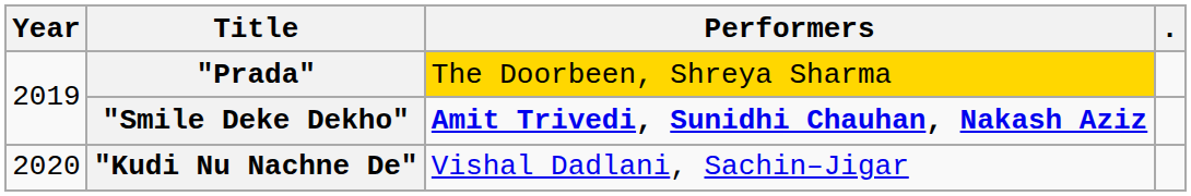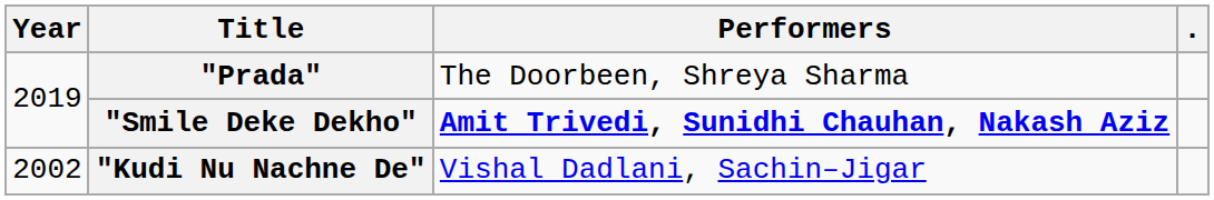"Prada" | Performers: gold background -> no background
"Kudi Nu Nachne De" | Year: 2020 -> 2002
